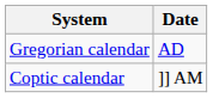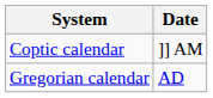rows swapped: Gregorian calendar <-> Coptic calendar
